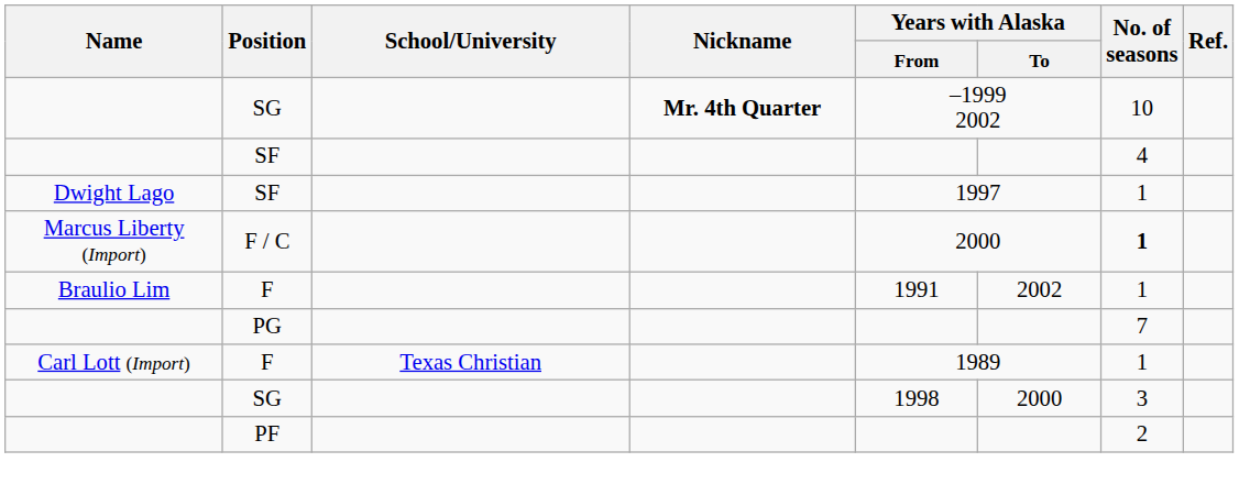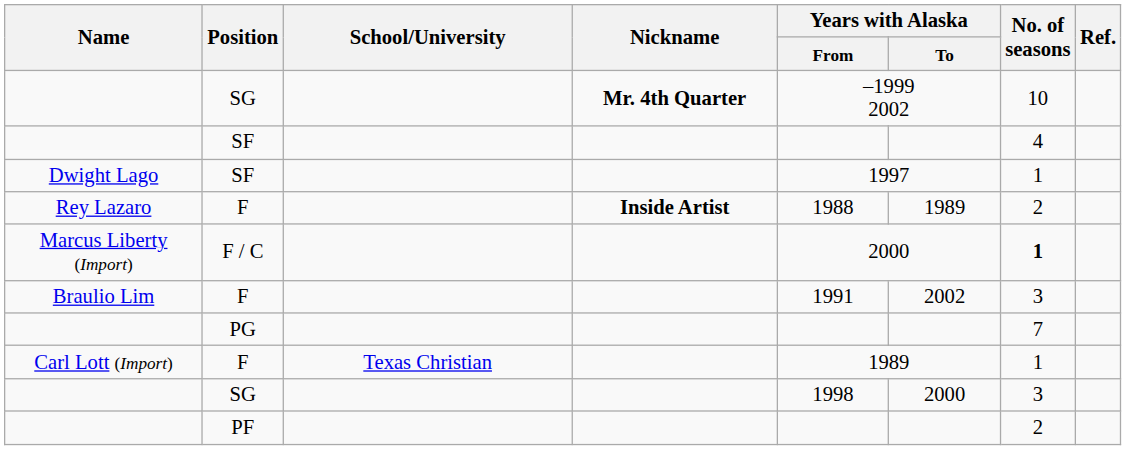+ row: Rey Lazaro | F | Inside Artist | 1988 | 1989 | 2
Braulio Lim | No. of seasons: 1 -> 3
